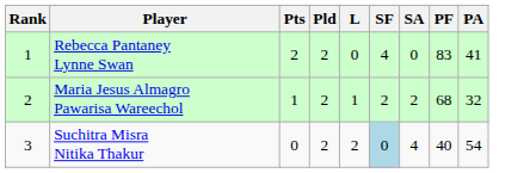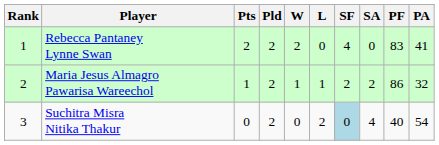+ column: W | 2 | 1 | 0
Maria Jesus Almagro Pawarisa Wareechol | PF: 68 -> 86
